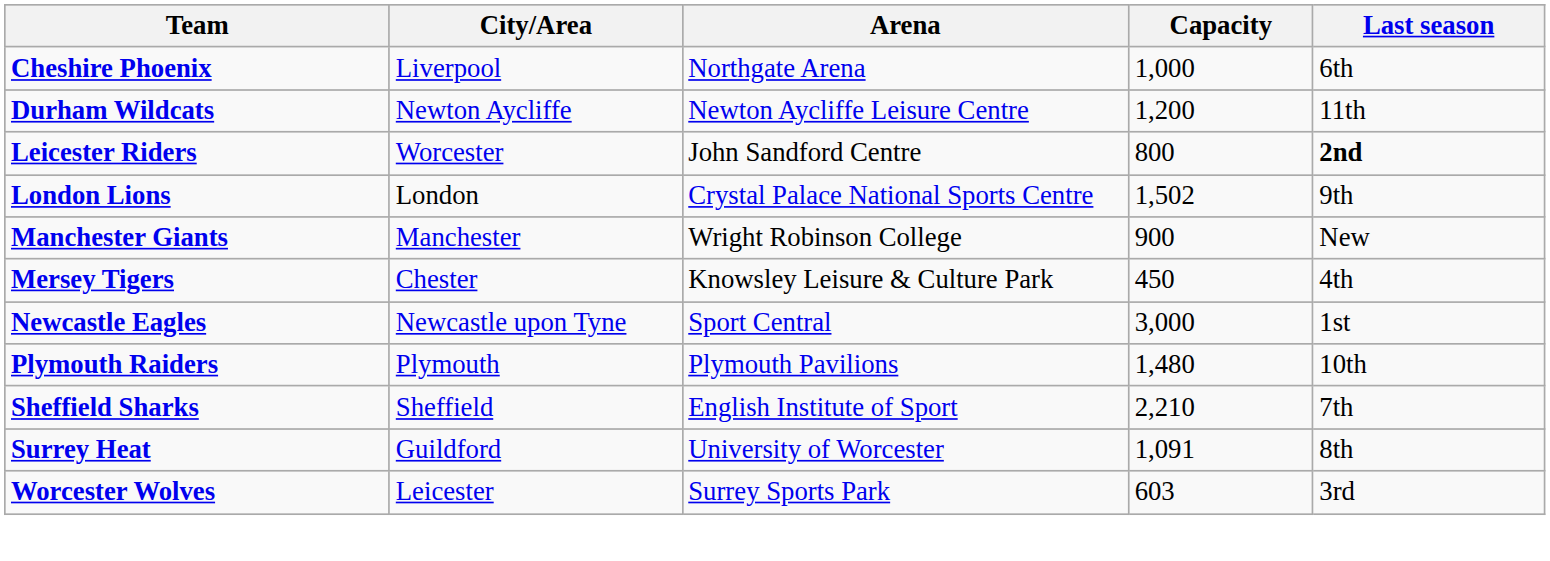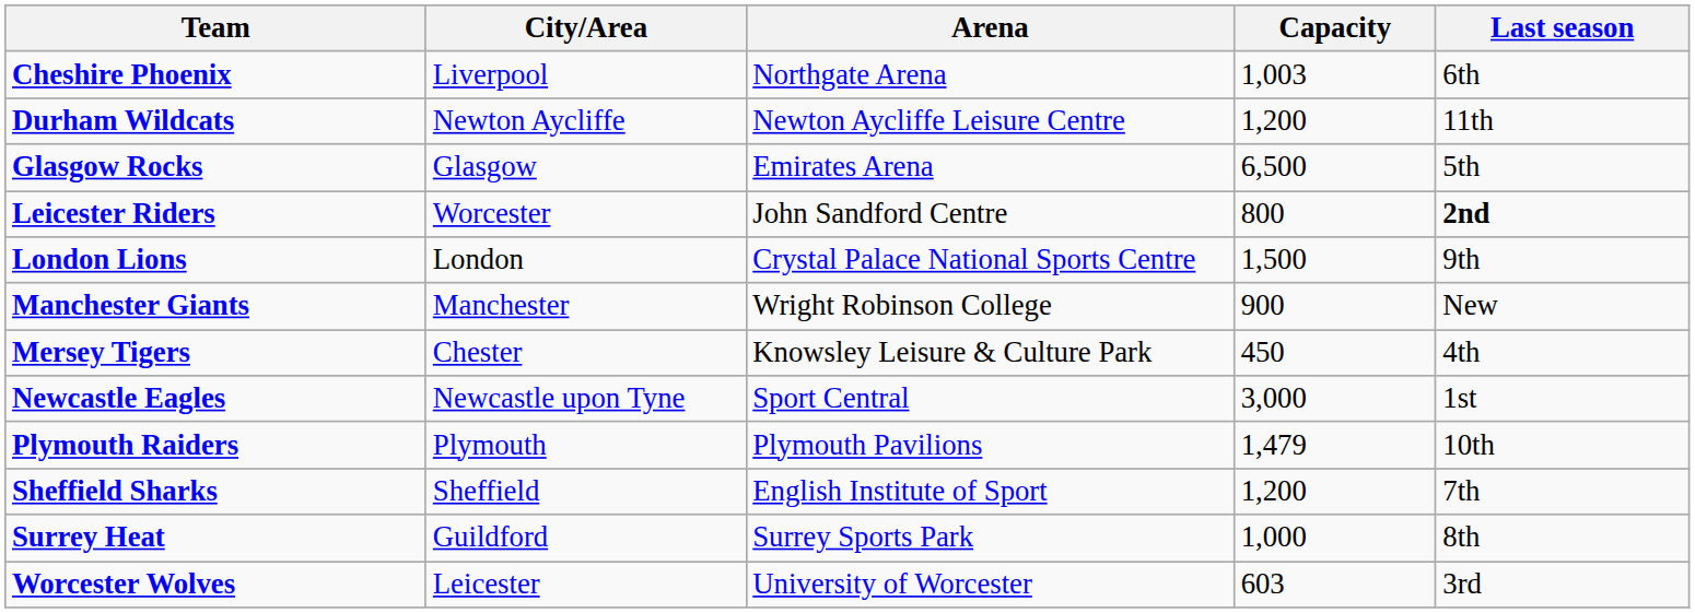Cheshire Phoenix | Capacity: 1,000 -> 1,003
+ row: Glasgow Rocks | Glasgow | Emirates Arena | 6,500 | 5th
London Lions | Capacity: 1,502 -> 1,500
Plymouth Raiders | Capacity: 1,480 -> 1,479
Sheffield Sharks | Capacity: 2,210 -> 1,200
Surrey Heat | Arena: University of Worcester -> Surrey Sports Park
Surrey Heat | Capacity: 1,091 -> 1,000
Worcester Wolves | Arena: Surrey Sports Park -> University of Worcester
